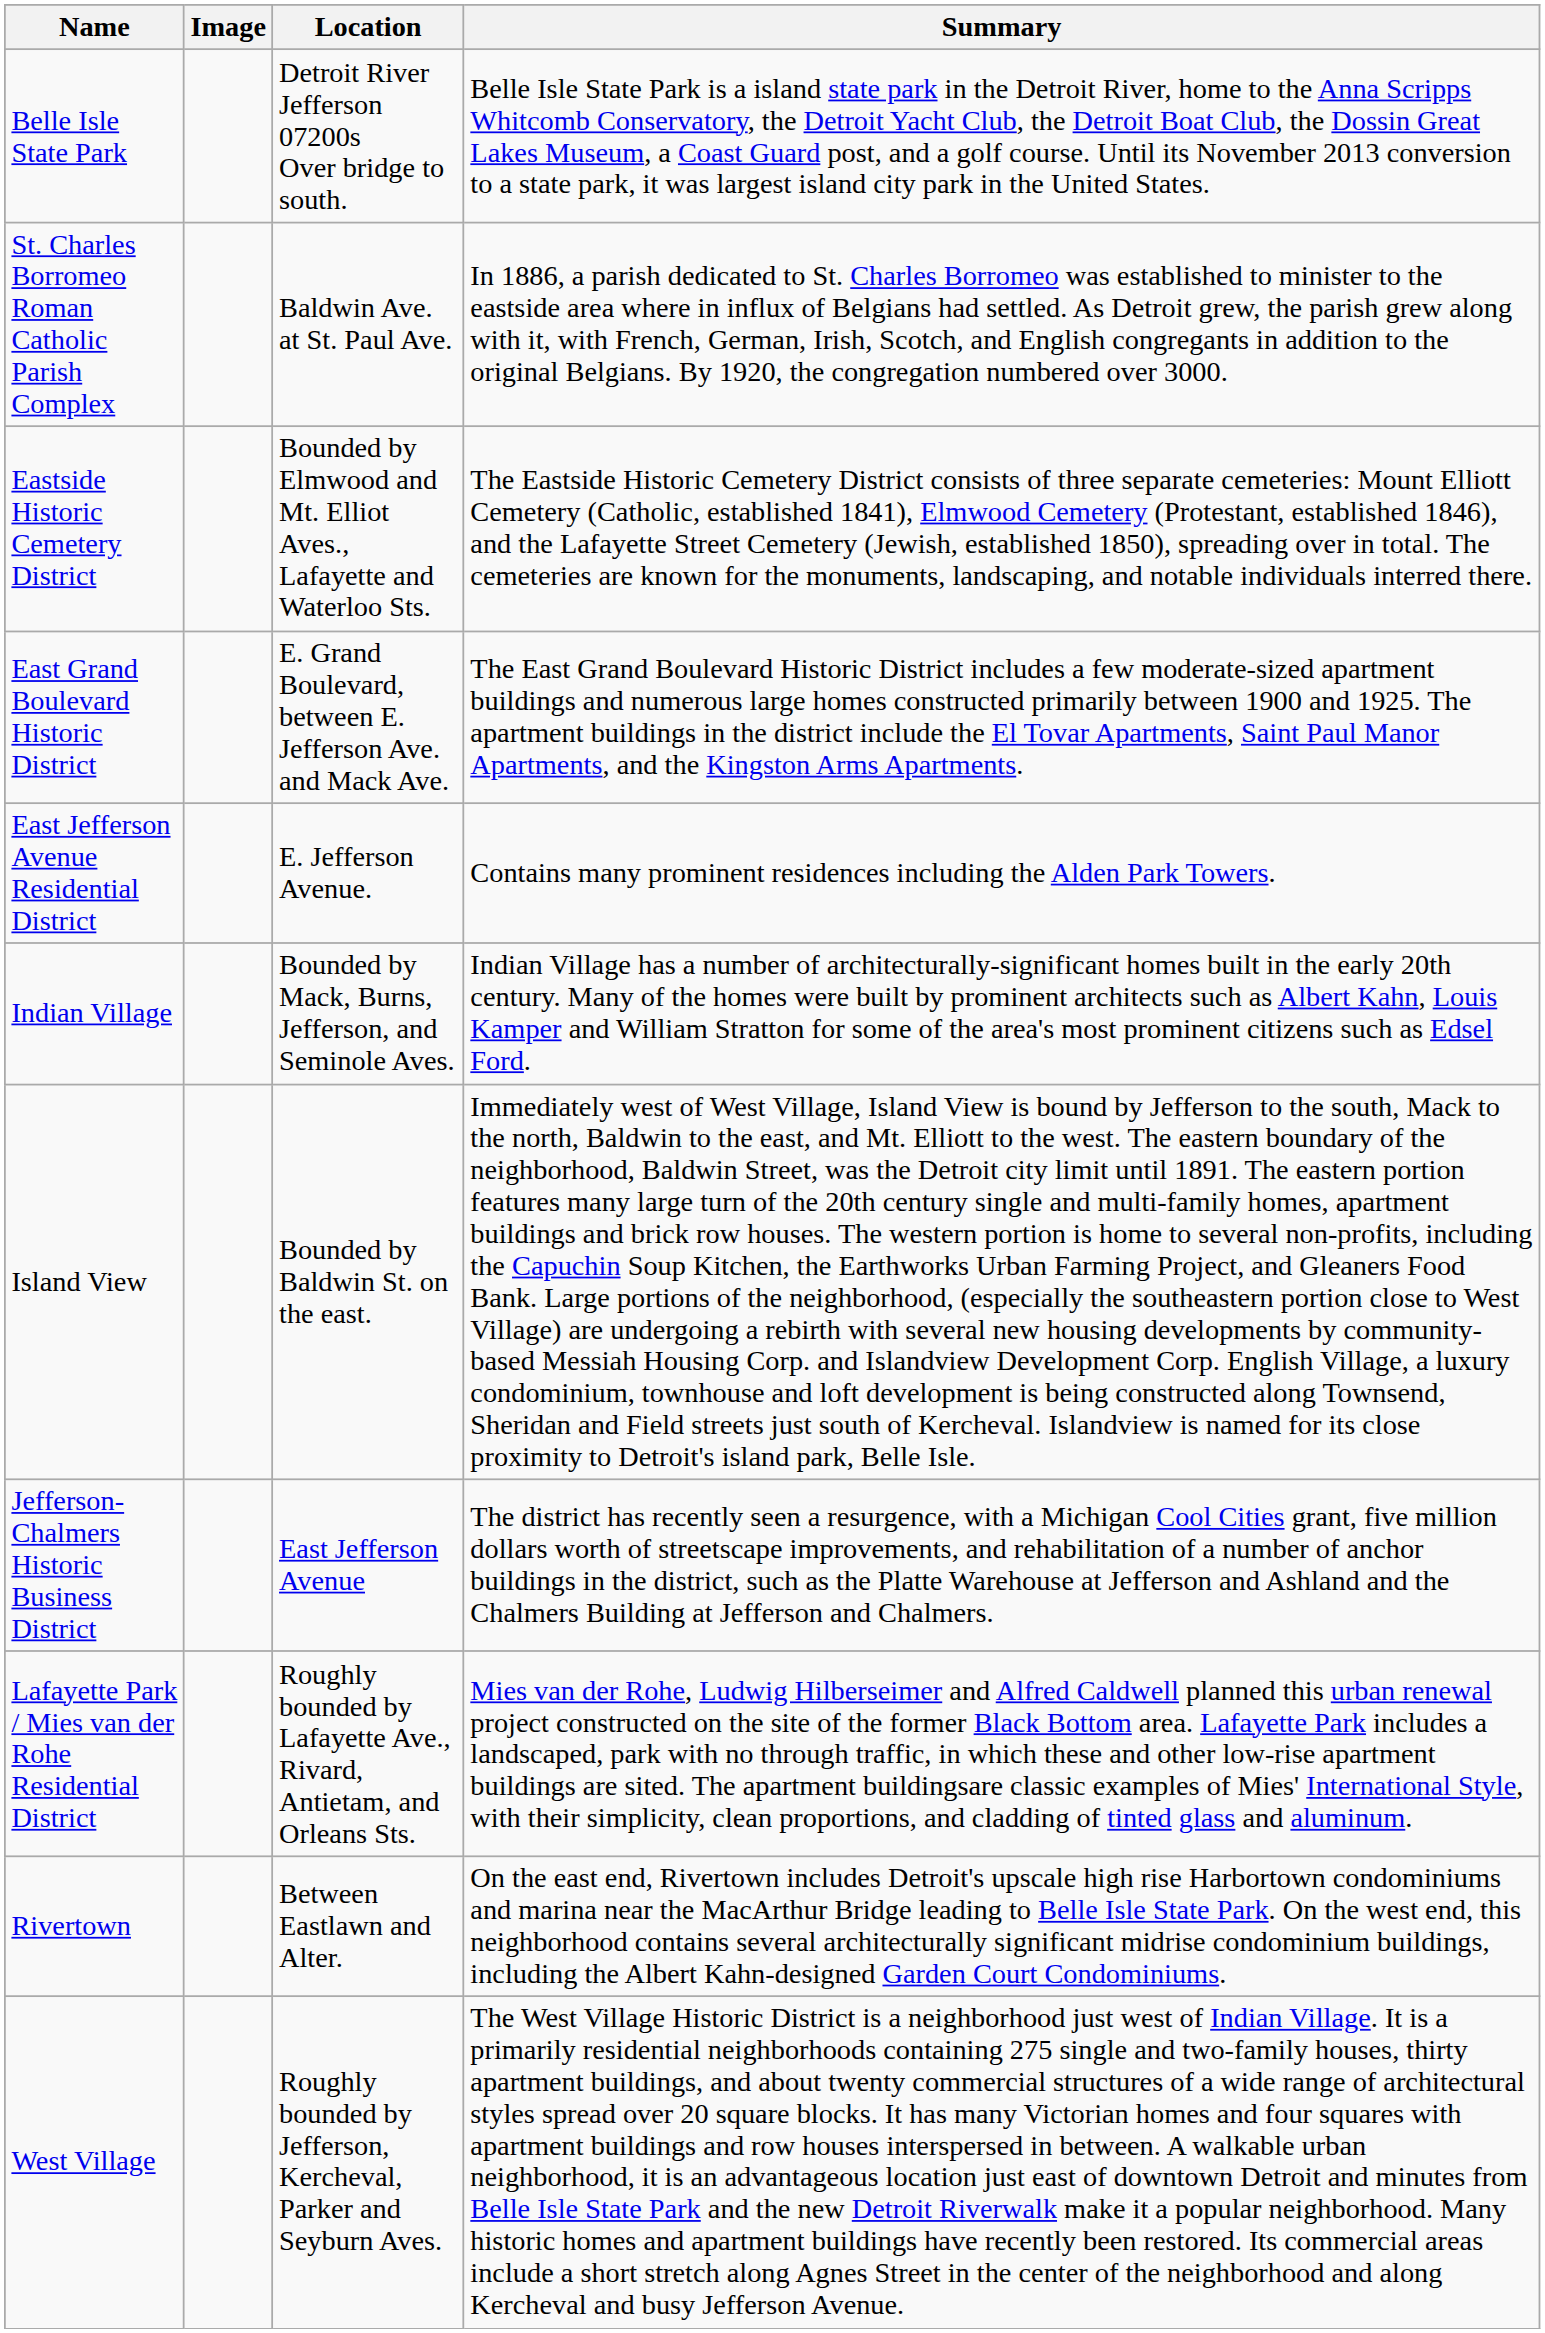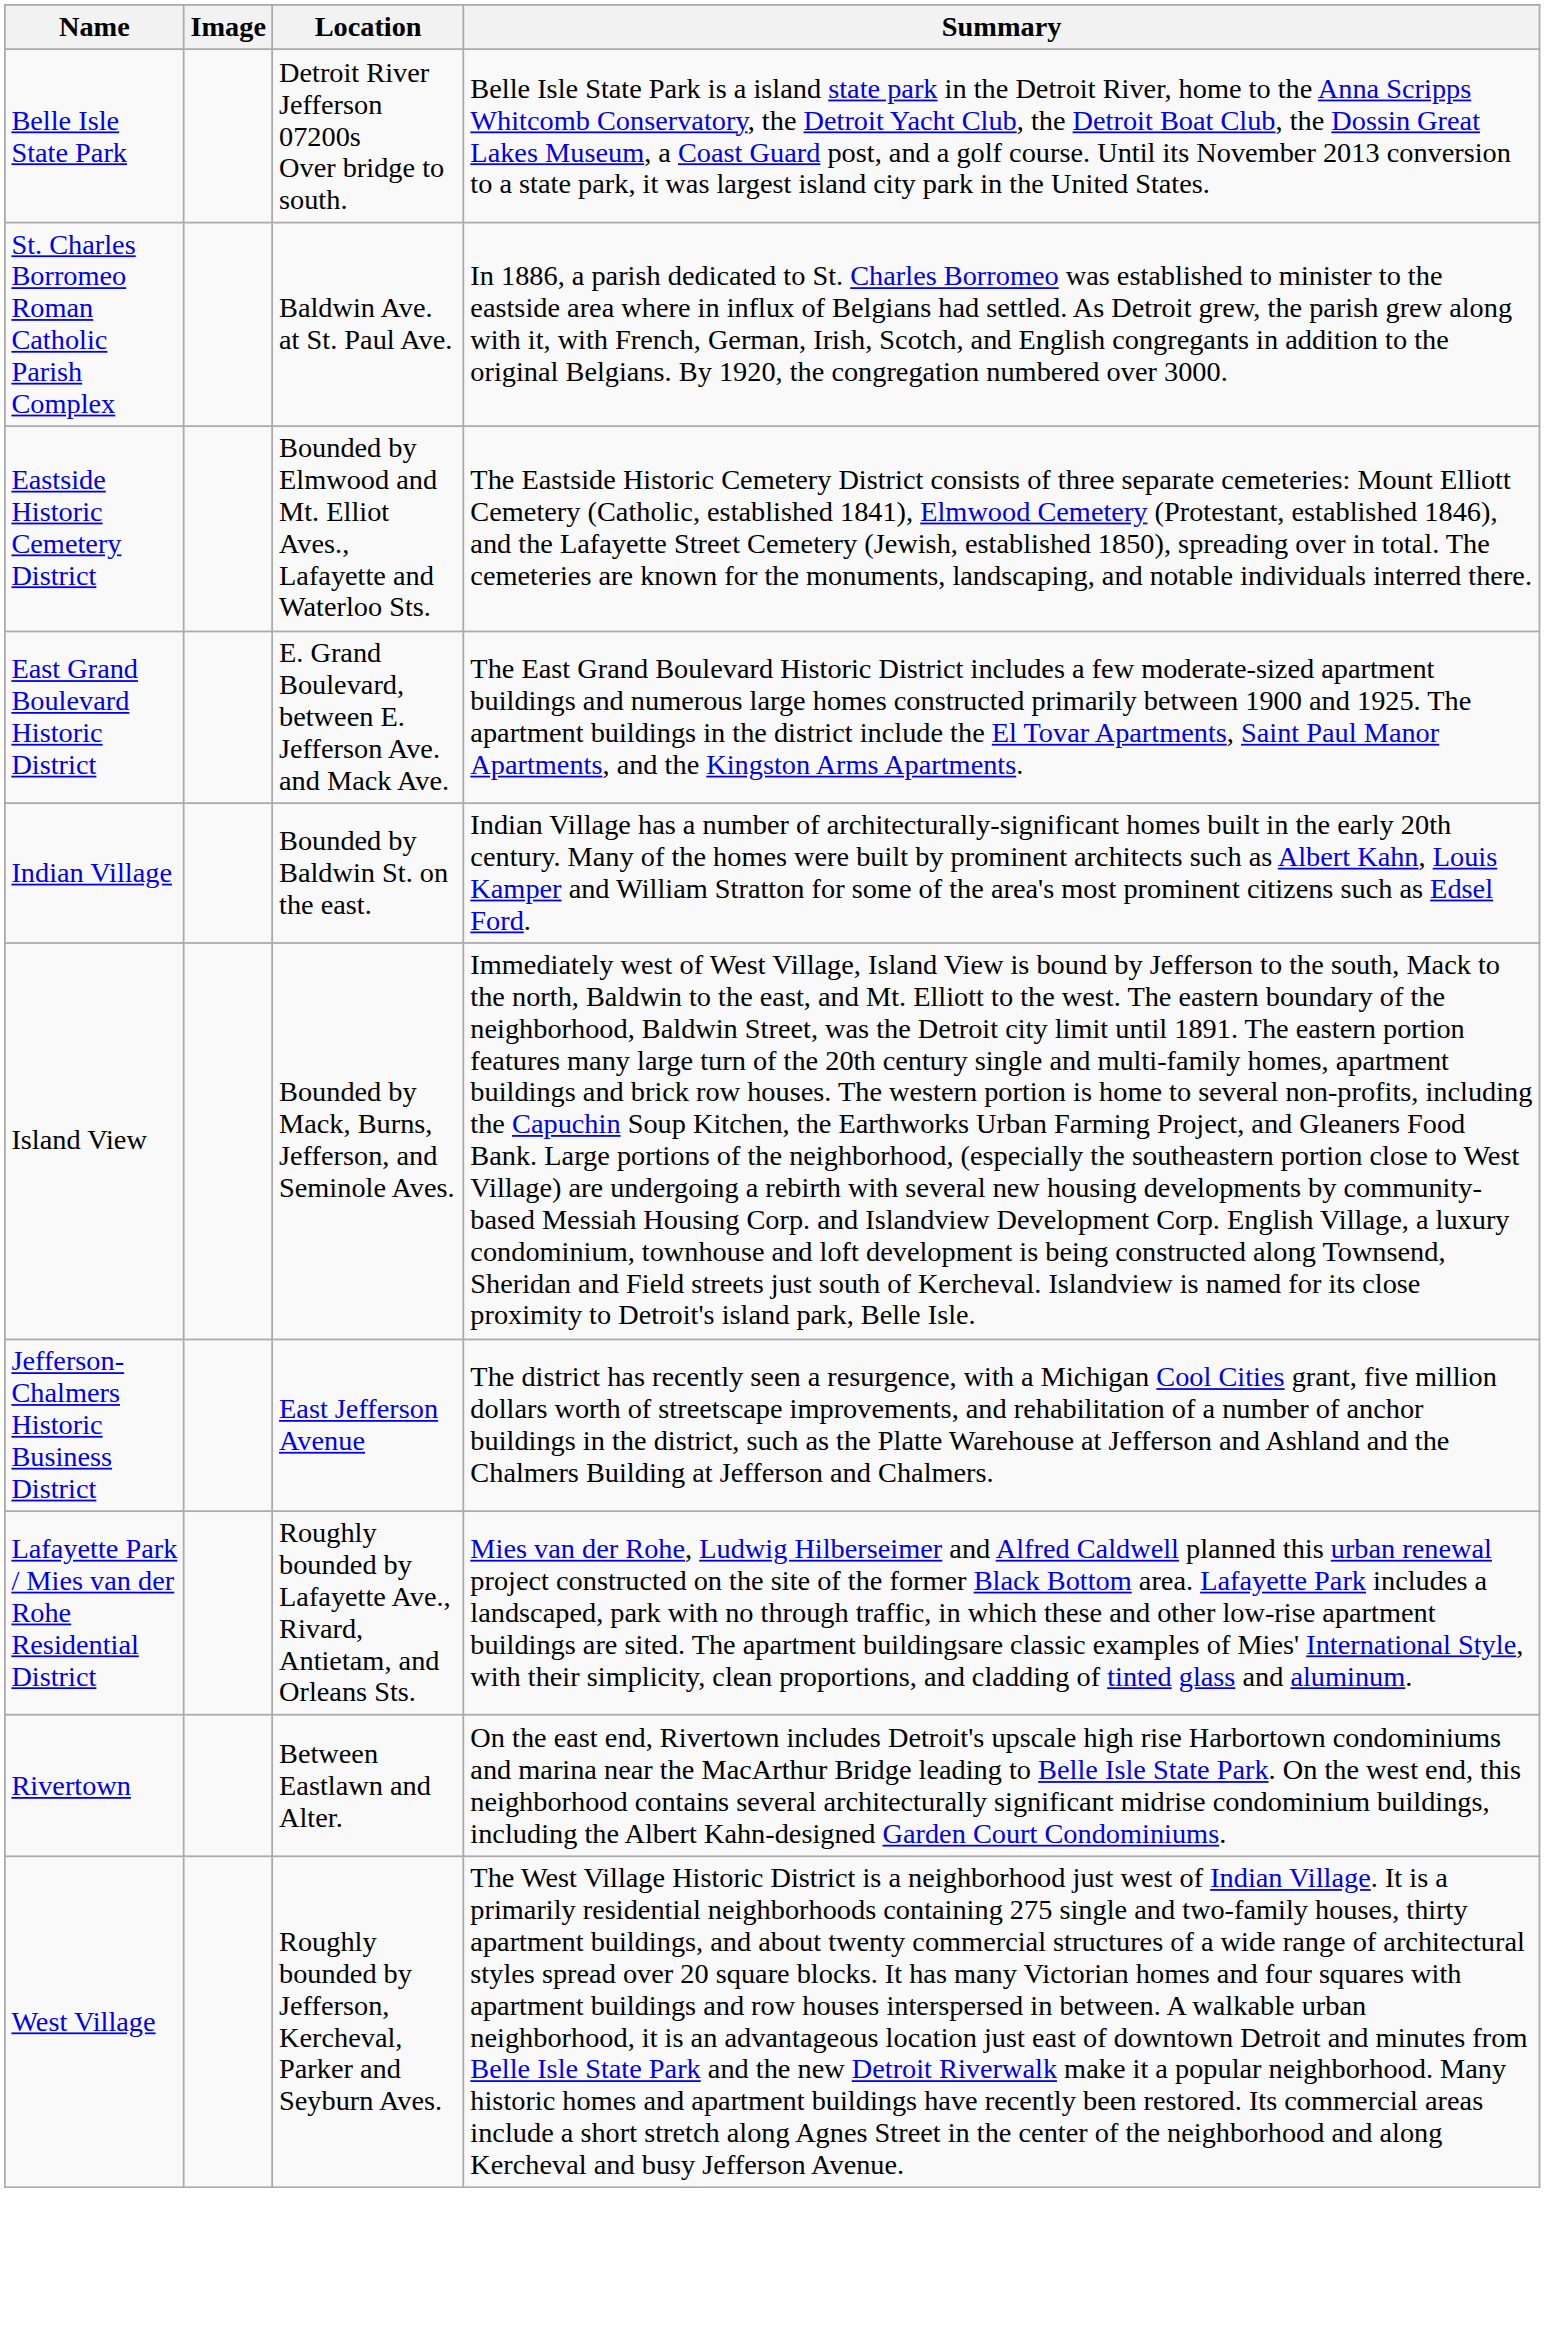- row: East Jefferson Avenue Residential District | E. Jefferson Avenue. | Contains many prominent residences including the Alden Park Towers.
Indian Village | Location: Bounded by Mack, Burns, Jefferson, and Seminole Aves. -> Bounded by Baldwin St. on the east.
Island View | Location: Bounded by Baldwin St. on the east. -> Bounded by Mack, Burns, Jefferson, and Seminole Aves.
